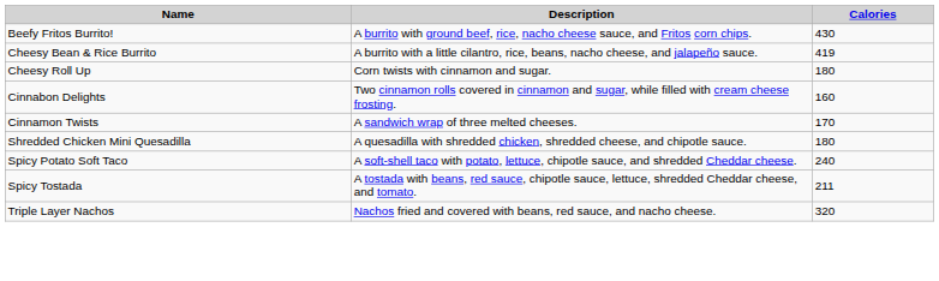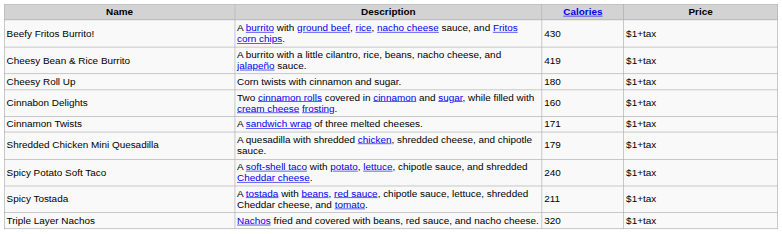+ column: Price | $1+tax | $1+tax | $1+tax | $1+tax | $1+tax | $1+tax | $1+tax | $1+tax | $1+tax
Cinnamon Twists | Calories: 170 -> 171
Shredded Chicken Mini Quesadilla | Calories: 180 -> 179
